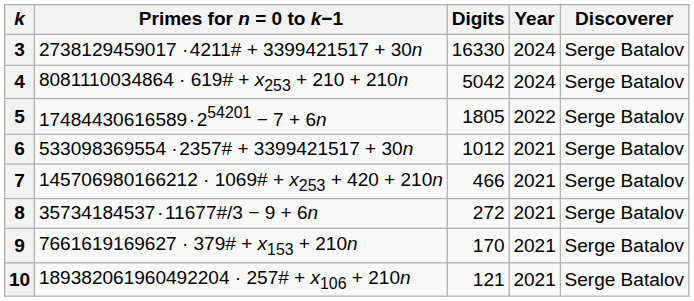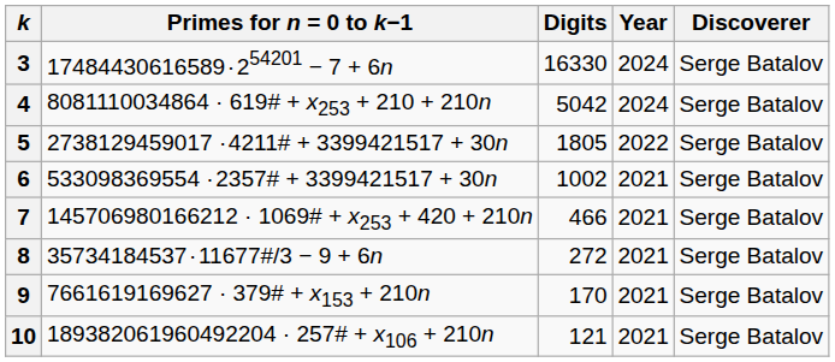3 | Primes for n = 0 to k−1: 2738129459017 · 4211# + 3399421517 + 30n -> 17484430616589 · 254201 − 7 + 6n
5 | Primes for n = 0 to k−1: 17484430616589 · 254201 − 7 + 6n -> 2738129459017 · 4211# + 3399421517 + 30n
6 | Digits: 1012 -> 1002
